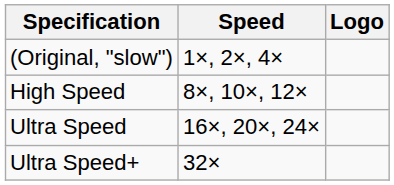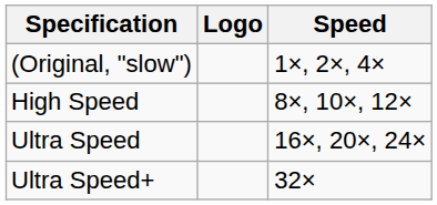columns swapped: Logo <-> Speed
